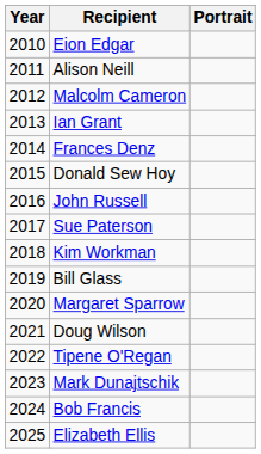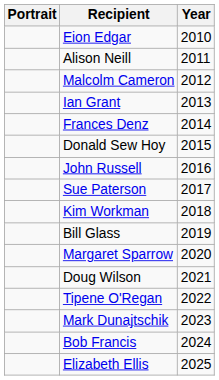columns swapped: Year <-> Portrait
